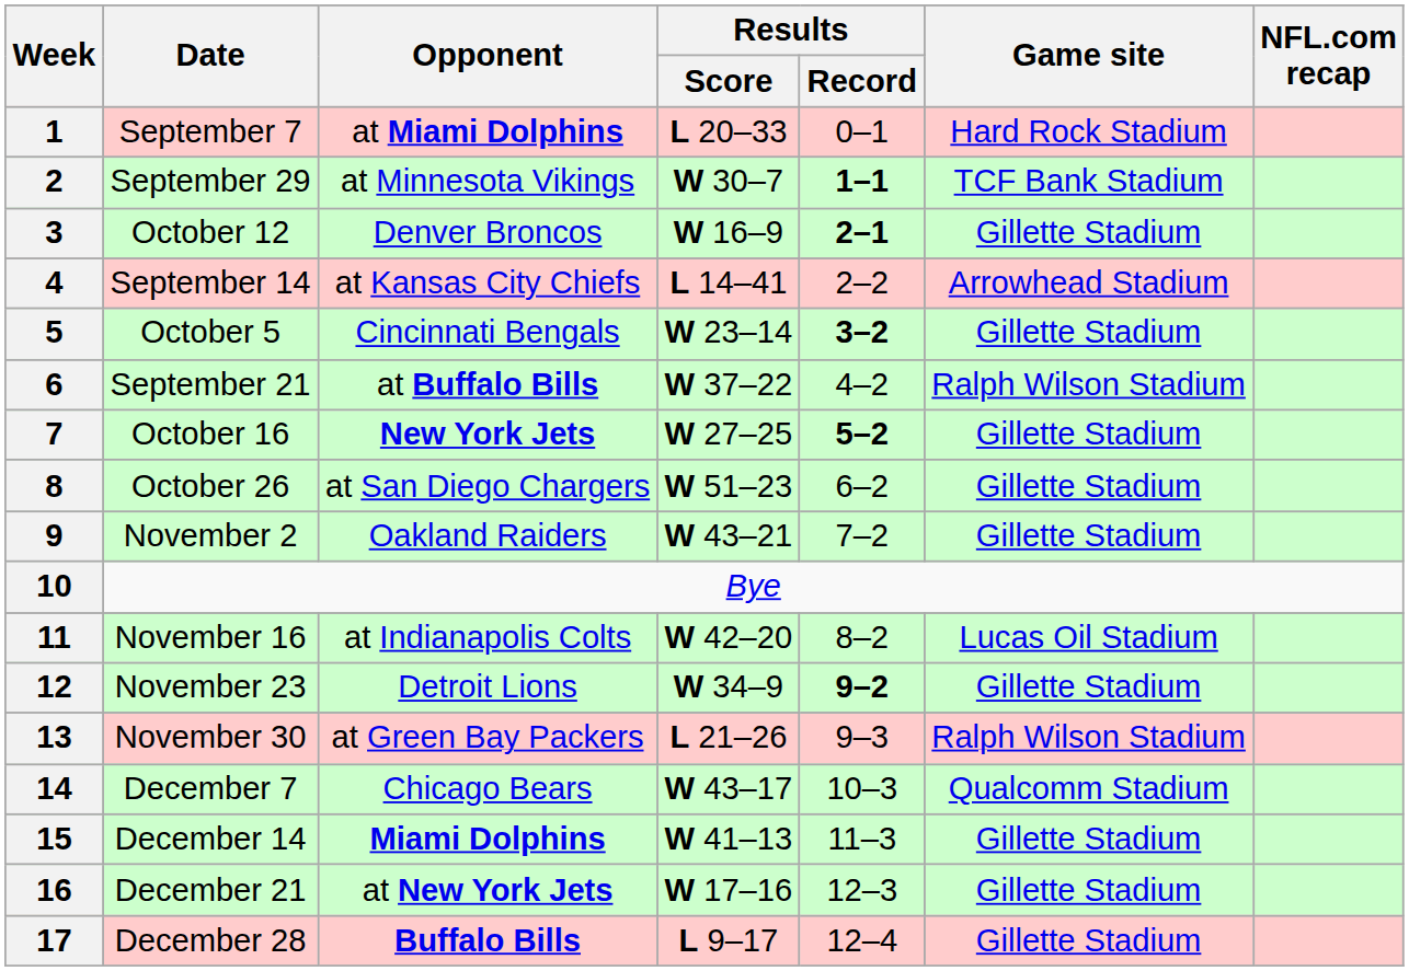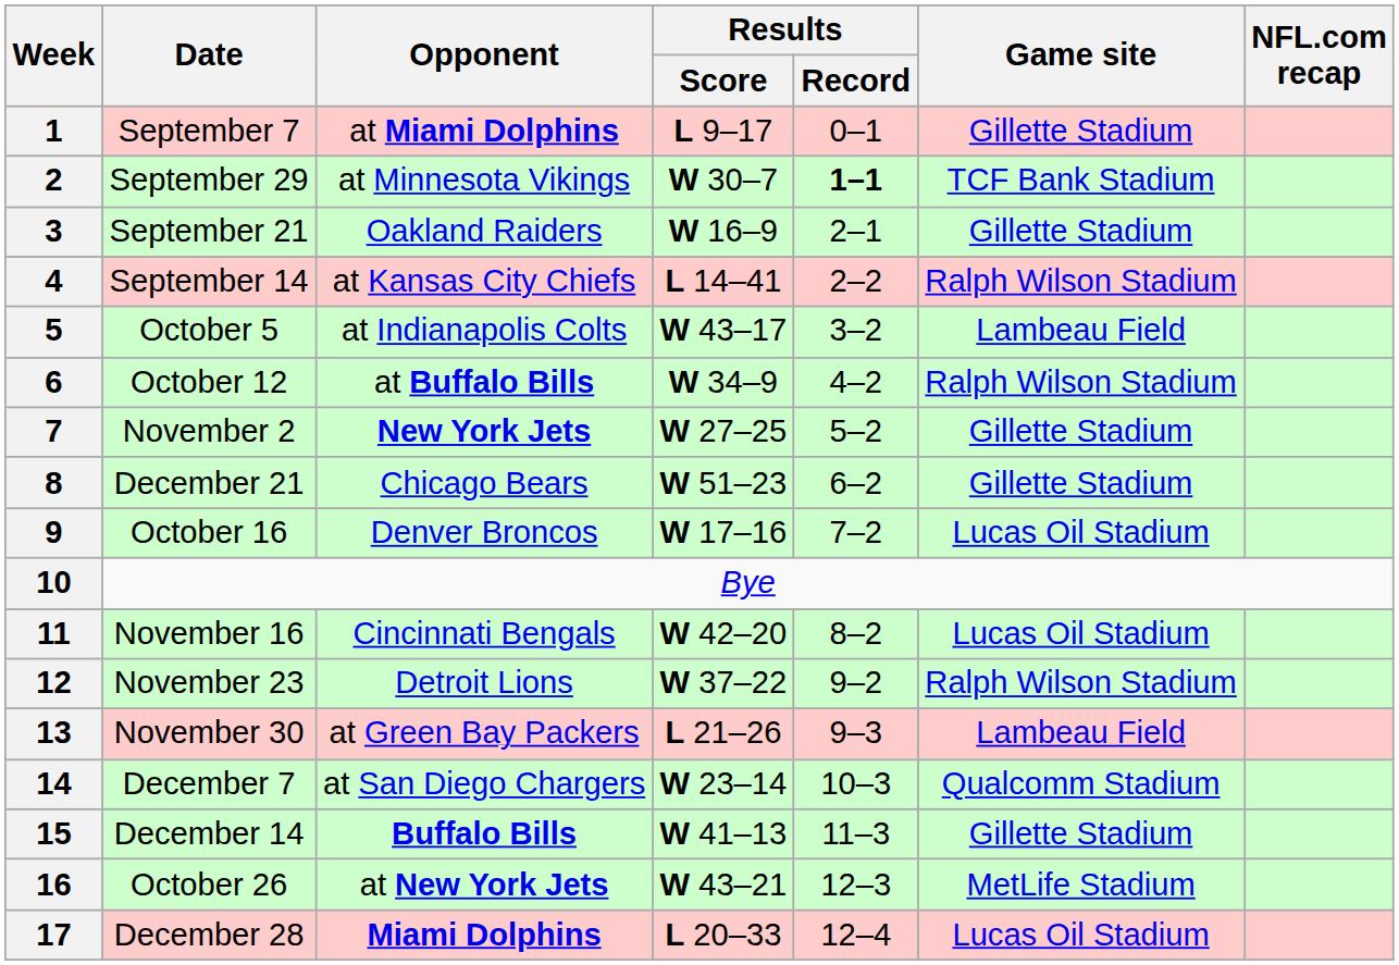1 | Results / Score: L 20–33 -> L 9–17
1 | Game site: Hard Rock Stadium -> Gillette Stadium
3 | Date: October 12 -> September 21
3 | Opponent: Denver Broncos -> Oakland Raiders
3 | Results / Record: bold -> normal
4 | Game site: Arrowhead Stadium -> Ralph Wilson Stadium
5 | Opponent: Cincinnati Bengals -> at Indianapolis Colts
5 | Results / Score: W 23–14 -> W 43–17
5 | Results / Record: bold -> normal
5 | Game site: Gillette Stadium -> Lambeau Field
6 | Date: September 21 -> October 12
6 | Results / Score: W 37–22 -> W 34–9
7 | Date: October 16 -> November 2
7 | Results / Record: bold -> normal
8 | Date: October 26 -> December 21
8 | Opponent: at San Diego Chargers -> Chicago Bears
9 | Date: November 2 -> October 16
9 | Opponent: Oakland Raiders -> Denver Broncos
9 | Results / Score: W 43–21 -> W 17–16
9 | Game site: Gillette Stadium -> Lucas Oil Stadium
11 | Opponent: at Indianapolis Colts -> Cincinnati Bengals
12 | Results / Score: W 34–9 -> W 37–22
12 | Results / Record: bold -> normal
12 | Game site: Gillette Stadium -> Ralph Wilson Stadium
13 | Game site: Ralph Wilson Stadium -> Lambeau Field
14 | Opponent: Chicago Bears -> at San Diego Chargers
14 | Results / Score: W 43–17 -> W 23–14
15 | Opponent: Miami Dolphins -> Buffalo Bills
16 | Date: December 21 -> October 26
16 | Results / Score: W 17–16 -> W 43–21
16 | Game site: Gillette Stadium -> MetLife Stadium
17 | Opponent: Buffalo Bills -> Miami Dolphins
17 | Results / Score: L 9–17 -> L 20–33
17 | Game site: Gillette Stadium -> Lucas Oil Stadium
